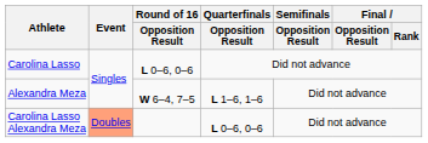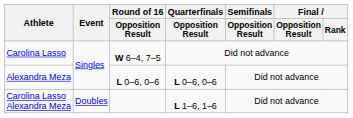Carolina Lasso | Round of 16 / Opposition Result: L 0–6, 0–6 -> W 6–4, 7–5
Alexandra Meza | Round of 16 / Opposition Result: W 6–4, 7–5 -> L 0–6, 0–6
Alexandra Meza | Quarterfinals / Opposition Result: L 1–6, 1–6 -> L 0–6, 0–6
Carolina Lasso Alexandra Meza | Event: lightsalmon background -> no background
Carolina Lasso Alexandra Meza | Quarterfinals / Opposition Result: L 0–6, 0–6 -> L 1–6, 1–6
